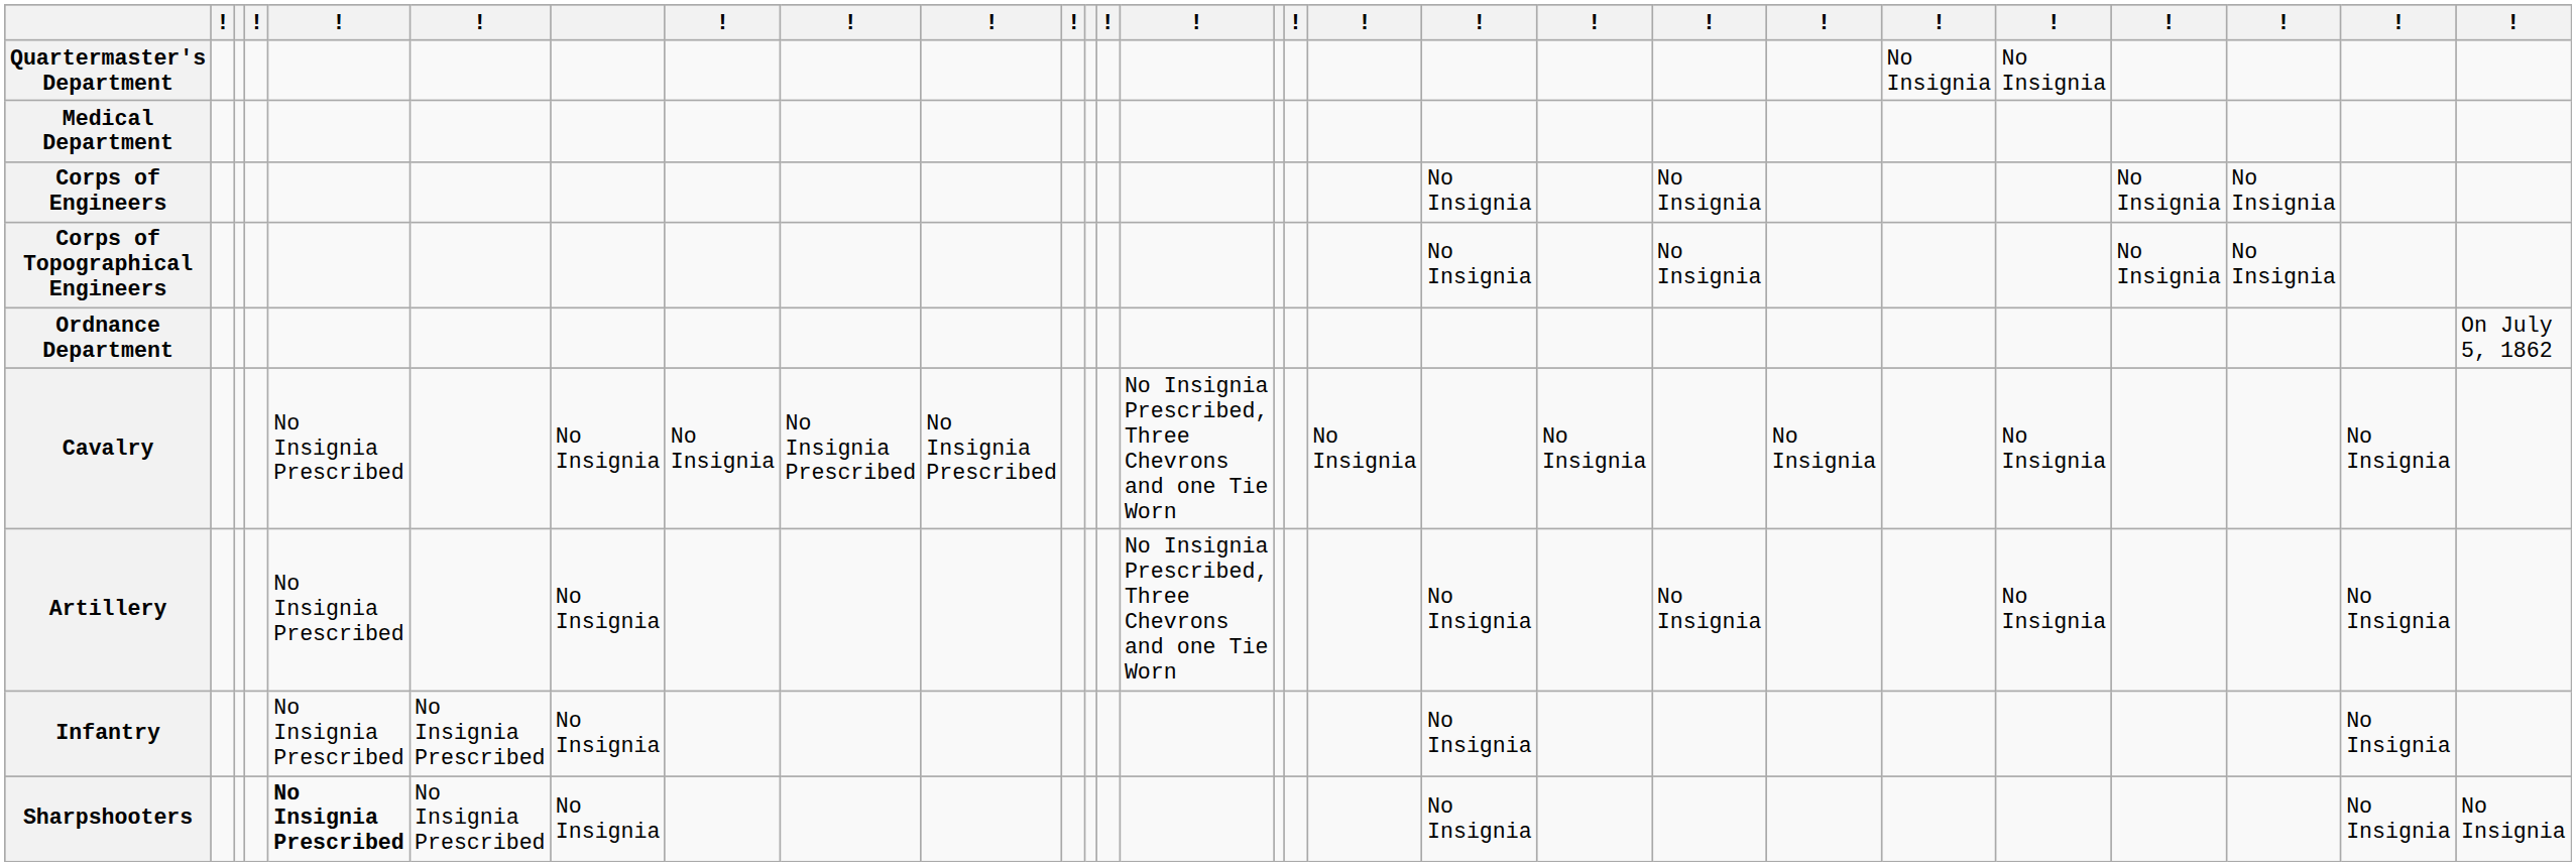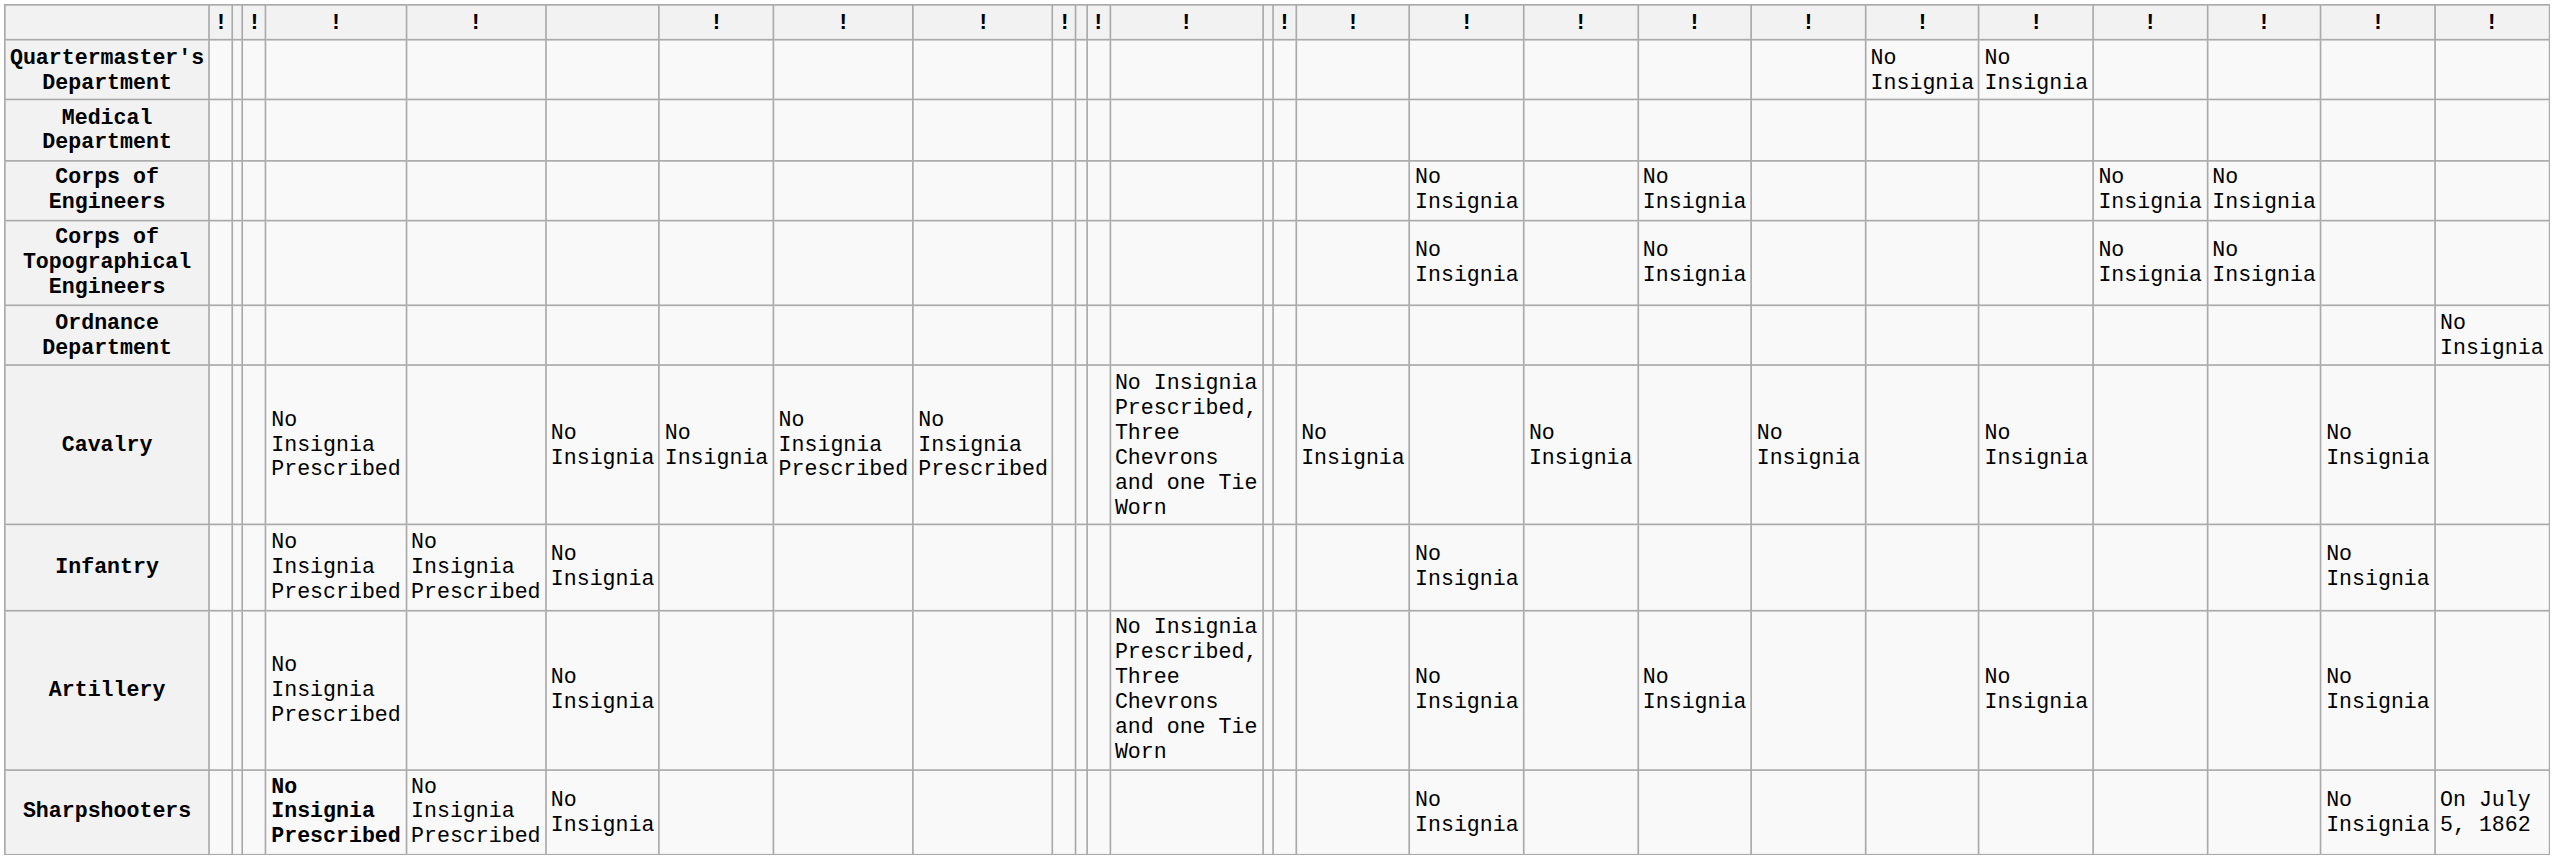Ordnance Department | column 27: On July 5, 1862 -> No Insignia
rows swapped: Artillery <-> Infantry
Sharpshooters | column 27: No Insignia -> On July 5, 1862
